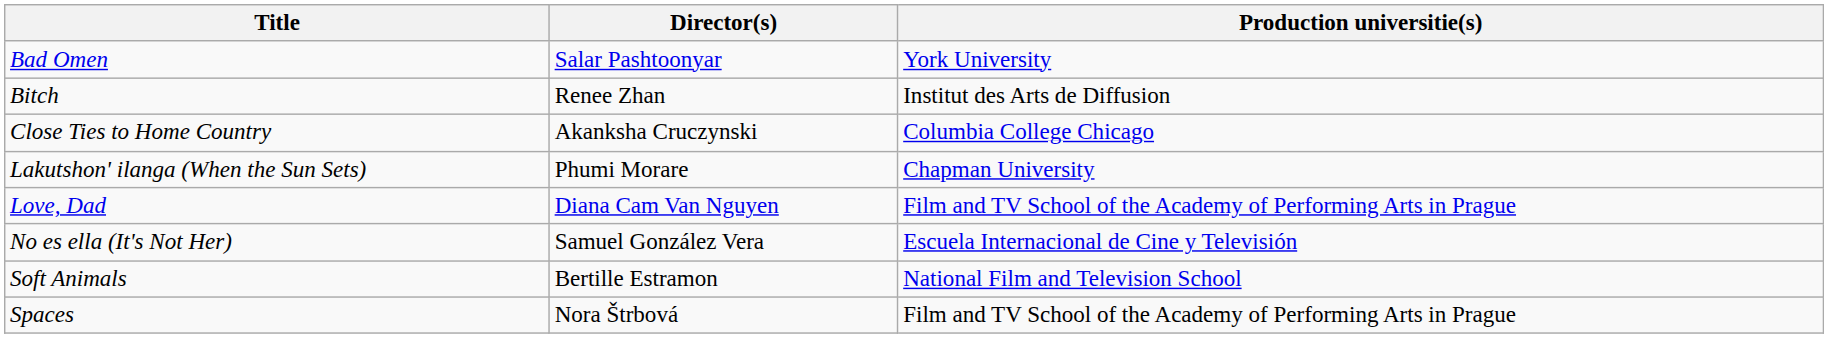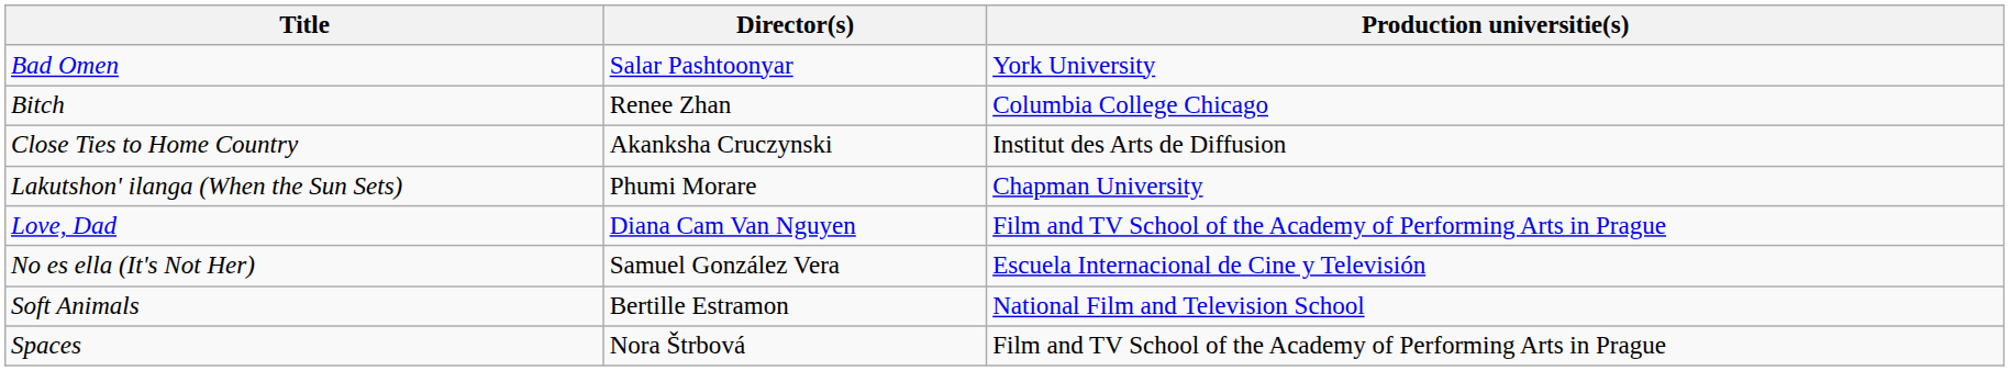Bitch | Production universitie(s): Institut des Arts de Diffusion -> Columbia College Chicago
Close Ties to Home Country | Production universitie(s): Columbia College Chicago -> Institut des Arts de Diffusion
